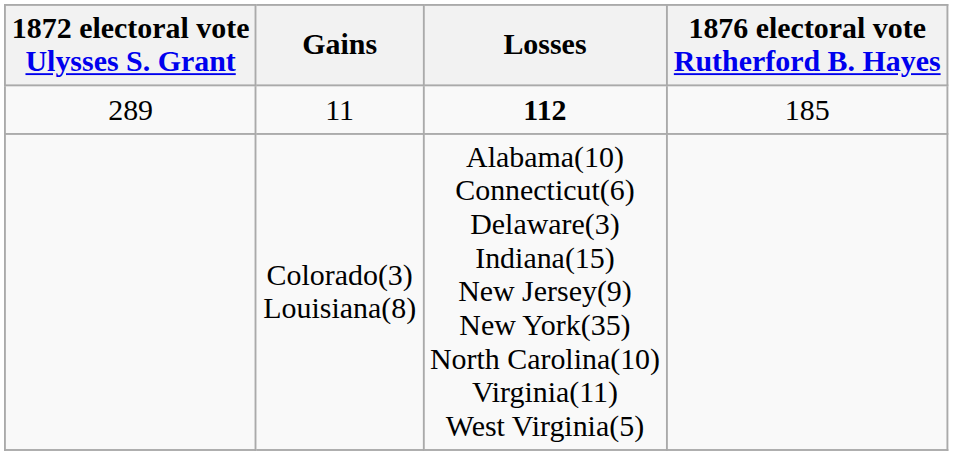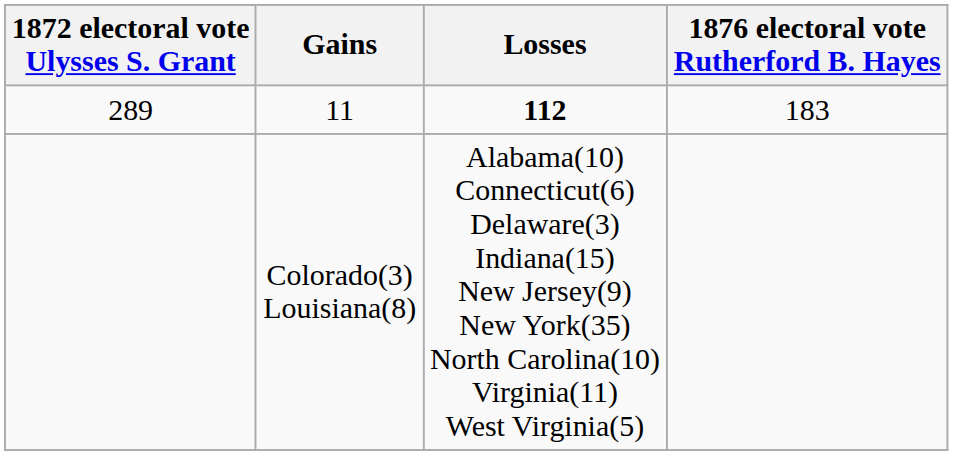11 | 1876 electoral vote Rutherford B. Hayes: 185 -> 183
